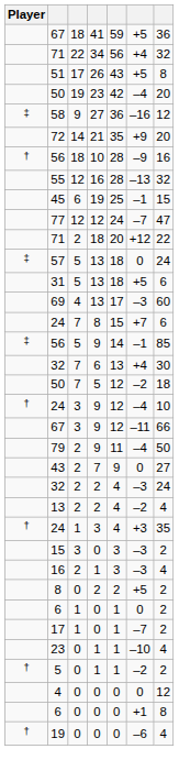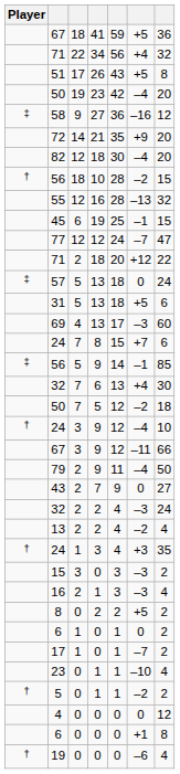+ row: 82 | 12 | 18 | 30 | –4 | 20
56 / 18 | column 6: –9 -> –2
56 / 18 | column 7: 16 -> 15
